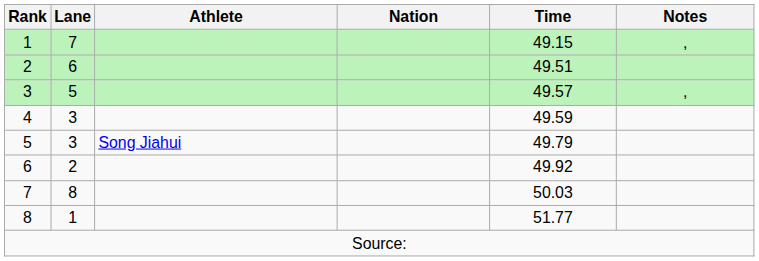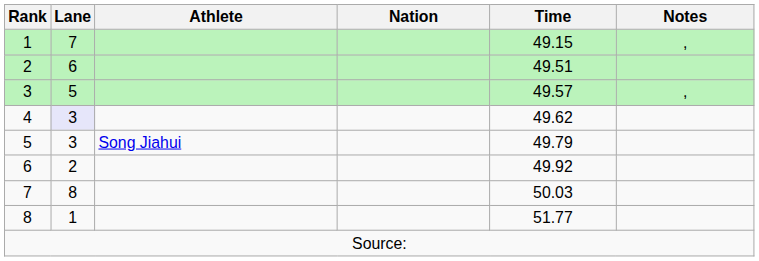4 | Lane: no background -> lavender background
4 | Time: 49.59 -> 49.62
